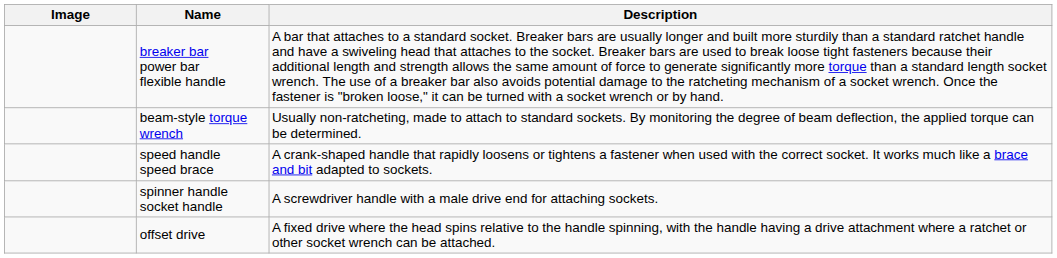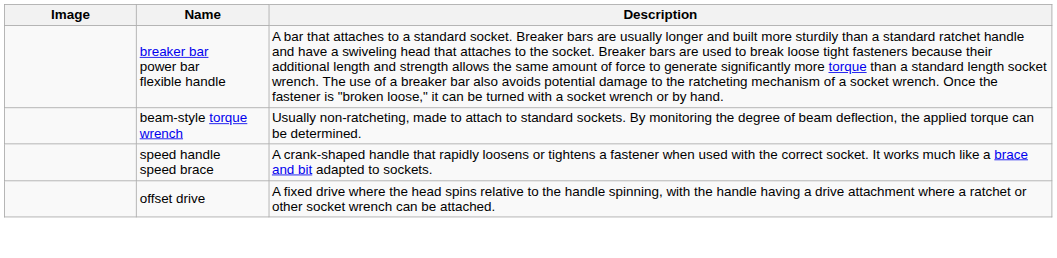- row: spinner handle socket handle | A screwdriver handle with a male drive end for attaching sockets.
